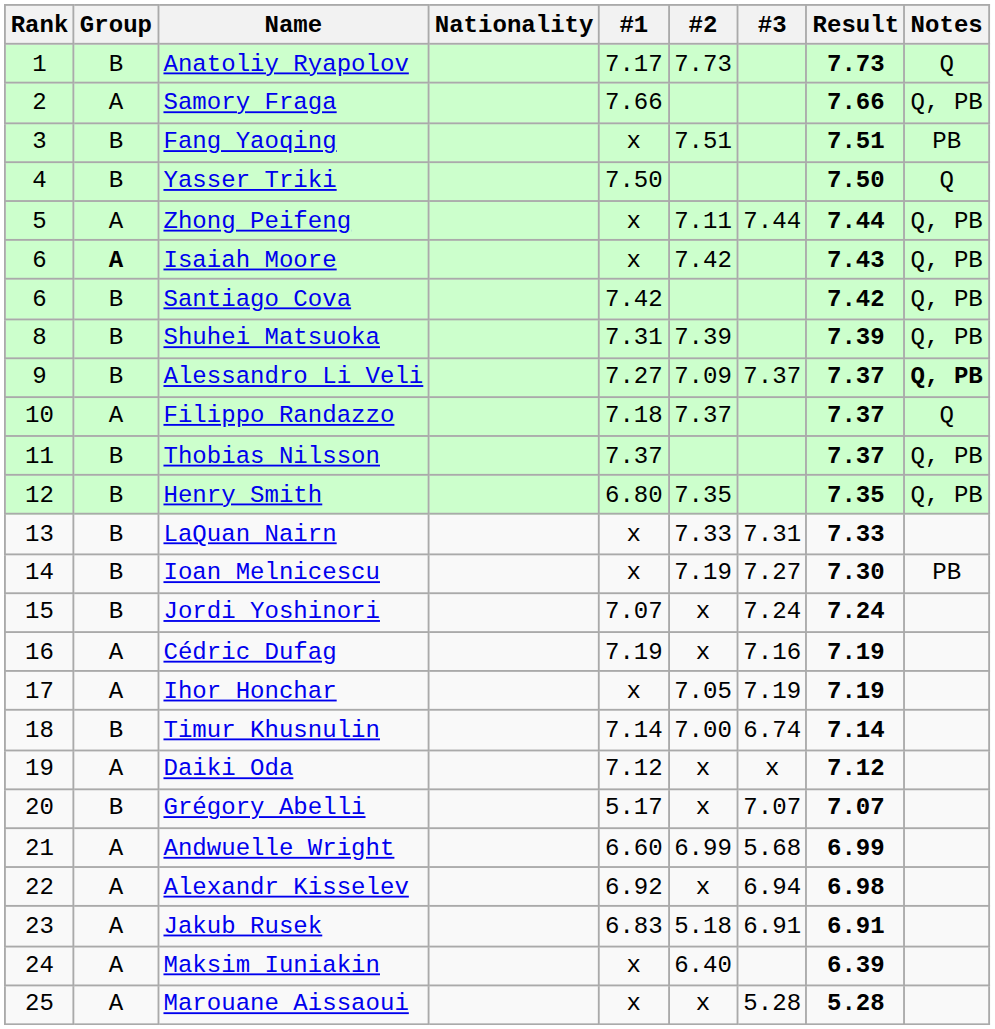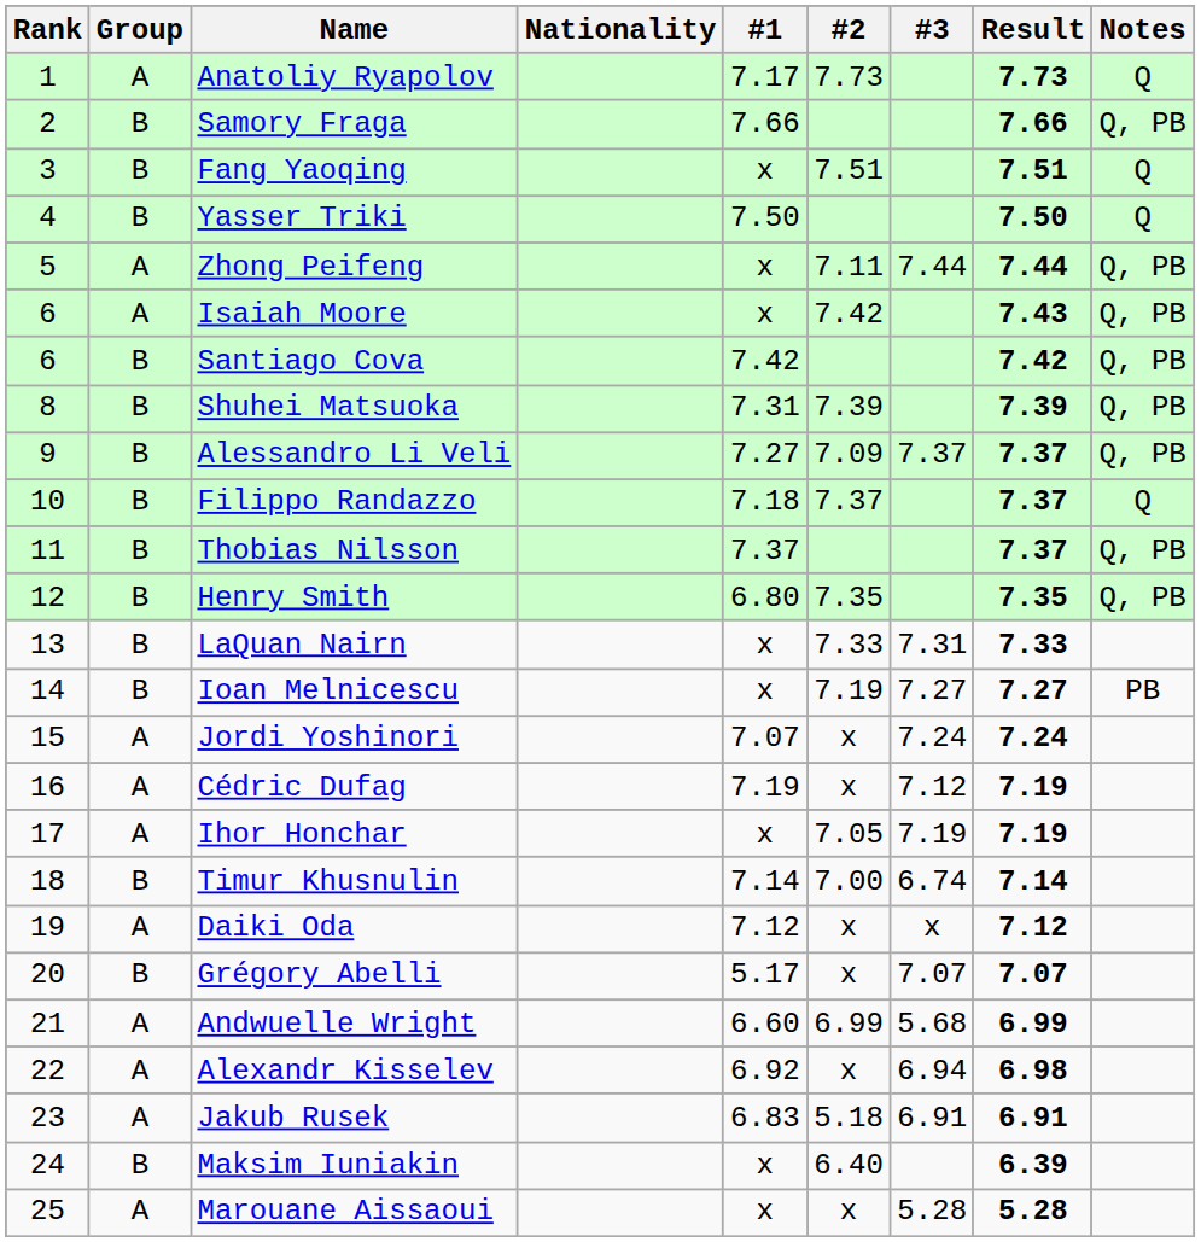Anatoliy Ryapolov | Group: B -> A
Samory Fraga | Group: A -> B
Fang Yaoqing | Notes: PB -> Q
Isaiah Moore | Group: bold -> normal
Alessandro Li Veli | Notes: bold -> normal
Filippo Randazzo | Group: A -> B
Ioan Melnicescu | Result: 7.30 -> 7.27
Jordi Yoshinori | Group: B -> A
Cédric Dufag | #3: 7.16 -> 7.12
Maksim Iuniakin | Group: A -> B
